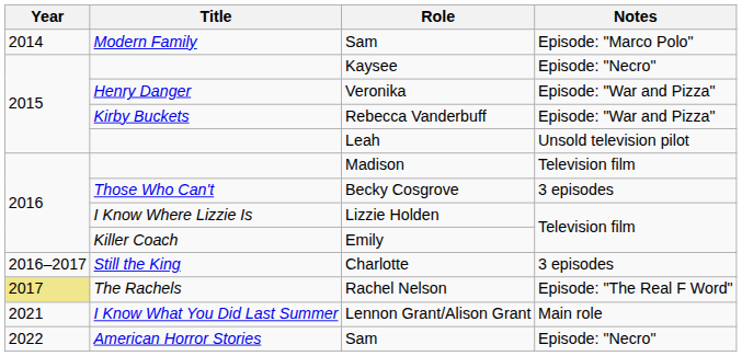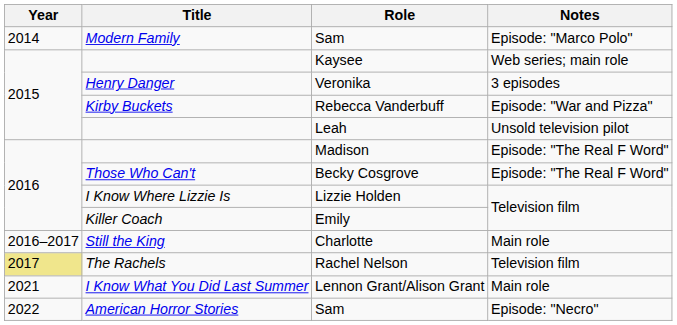Kaysee | Notes: Episode: "Necro" -> Web series; main role
Veronika | Notes: Episode: "War and Pizza" -> 3 episodes
Madison | Notes: Television film -> Episode: "The Real F Word"
Becky Cosgrove | Notes: 3 episodes -> Episode: "The Real F Word"
Charlotte | Notes: 3 episodes -> Main role
Rachel Nelson | Notes: Episode: "The Real F Word" -> Television film
